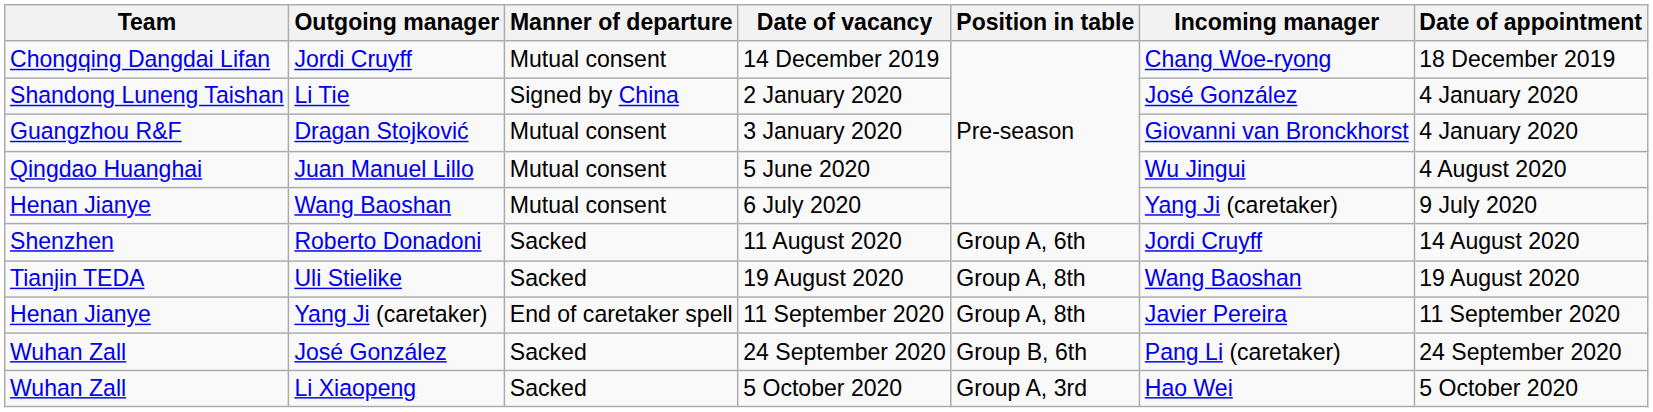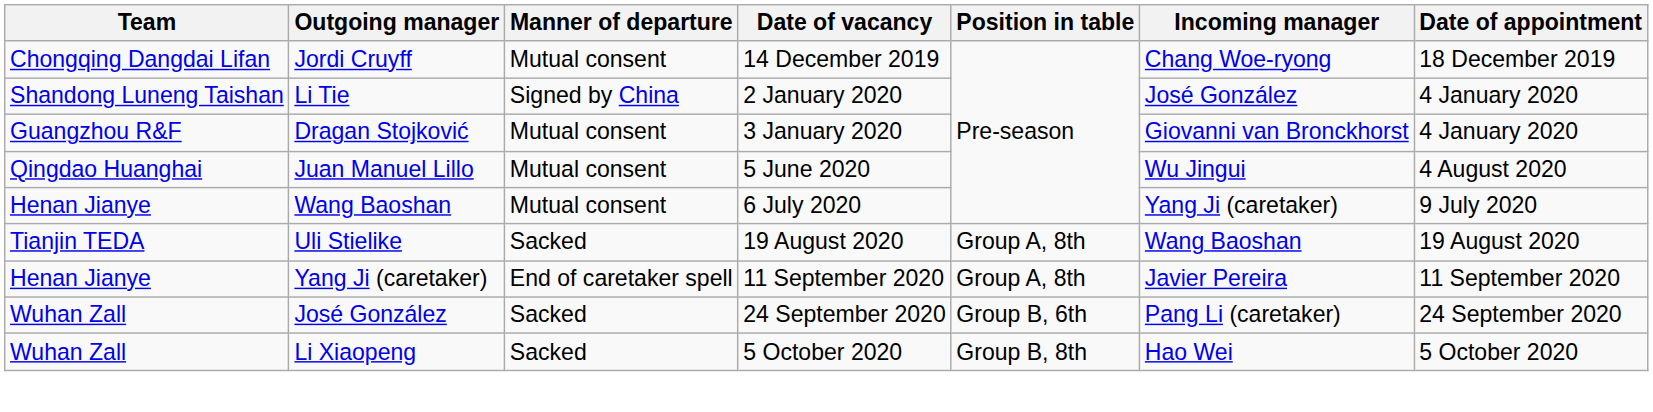- row: Shenzhen | Roberto Donadoni | Sacked | 11 August 2020 | Group A, 6th | Jordi Cruyff | 14 August 2020
Li Xiaopeng | Position in table: Group A, 3rd -> Group B, 8th
